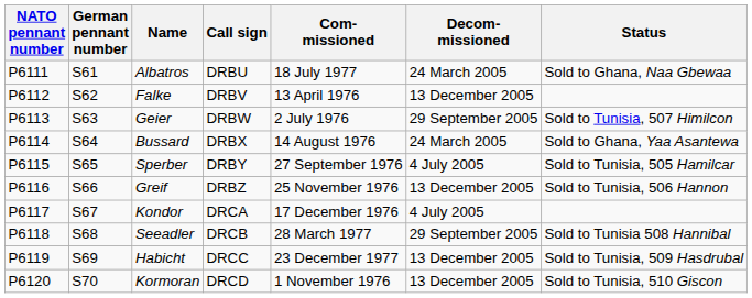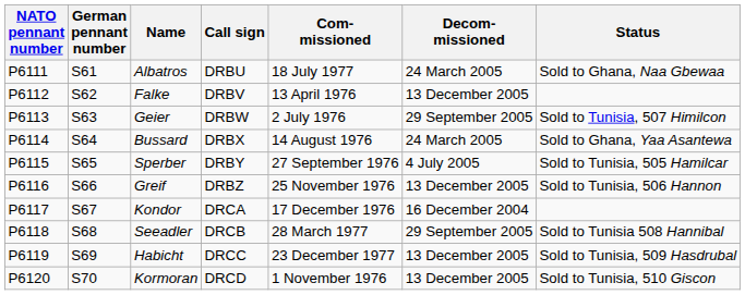Kondor | Decom- missioned: 4 July 2005 -> 16 December 2004
